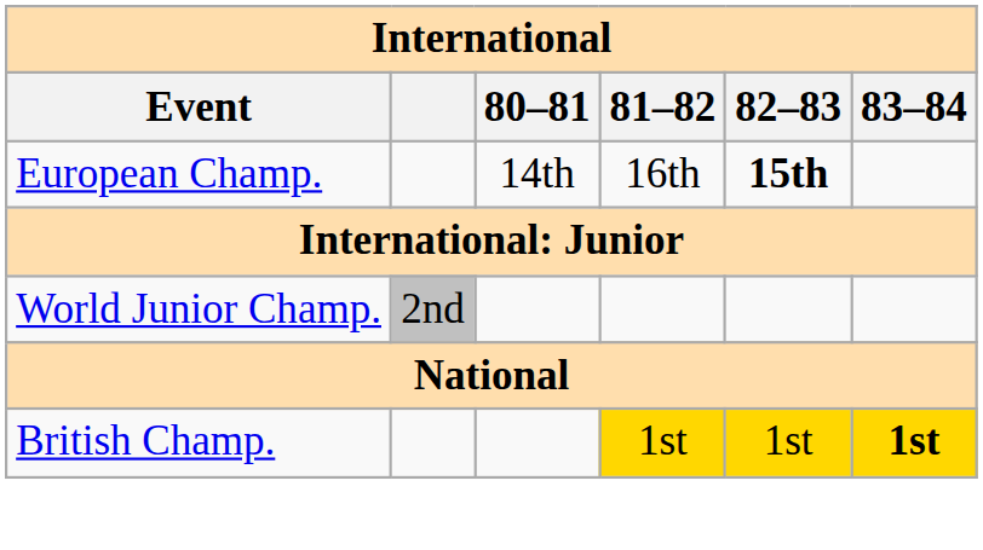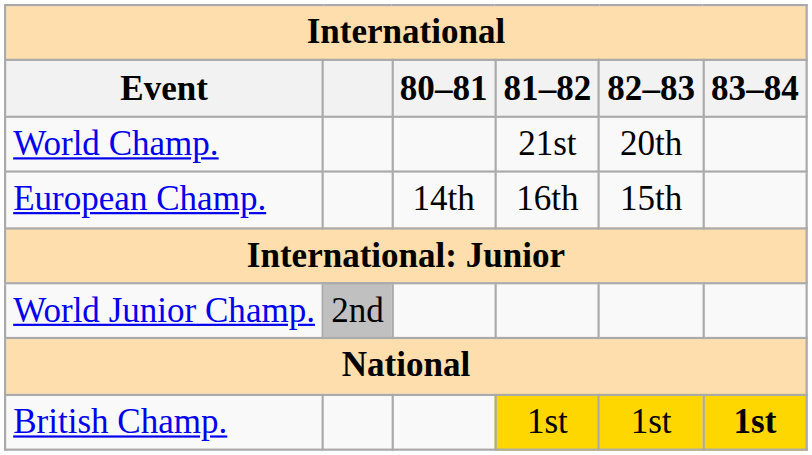+ row: World Champ. | 21st | 20th
European Champ. | 82–83: bold -> normal
